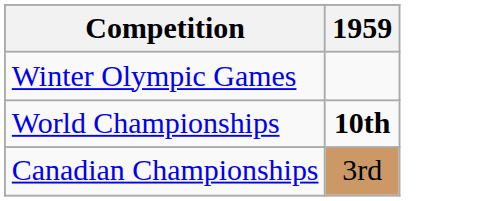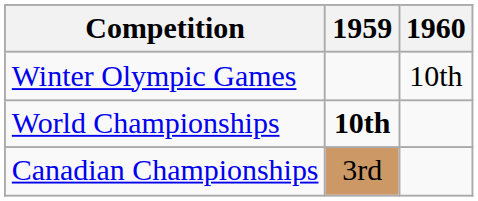+ column: 1960 | 10th
